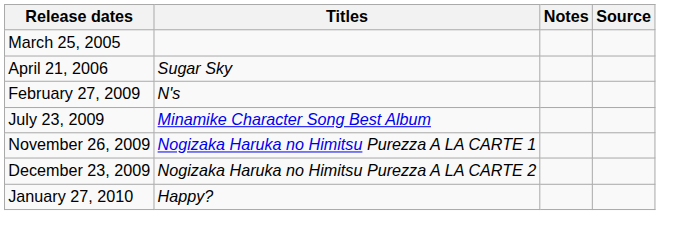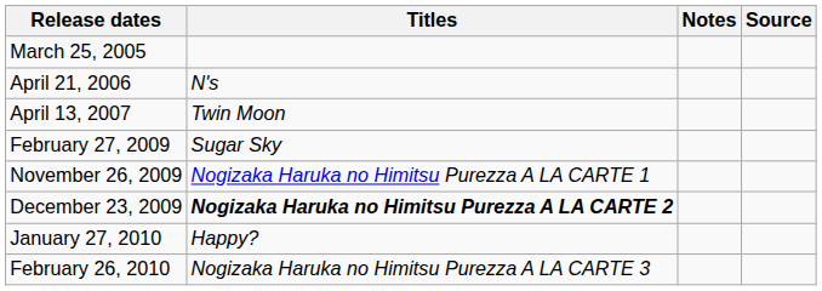April 21, 2006 | Titles: Sugar Sky -> N's
+ row: April 13, 2007 | Twin Moon
February 27, 2009 | Titles: N's -> Sugar Sky
- row: July 23, 2009 | Minamike Character Song Best Album
December 23, 2009 | Titles: normal -> bold
+ row: February 26, 2010 | Nogizaka Haruka no Himitsu Purezza A LA CARTE 3
